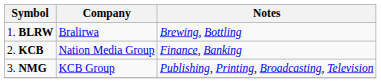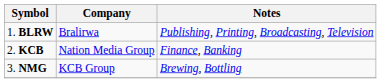1. BLRW | Notes: Brewing, Bottling -> Publishing, Printing, Broadcasting, Television
3. NMG | Notes: Publishing, Printing, Broadcasting, Television -> Brewing, Bottling
